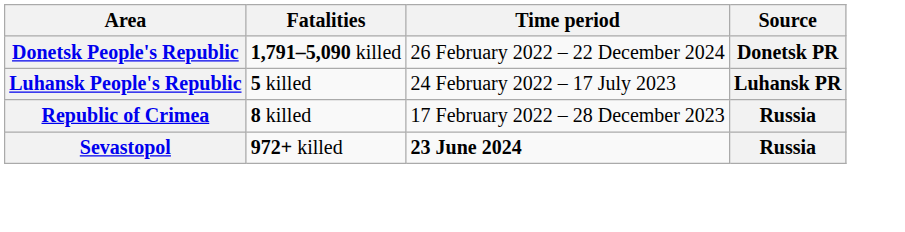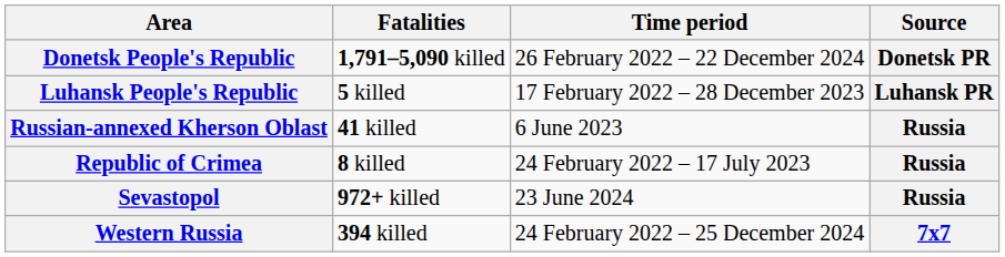Luhansk People's Republic | Time period: 24 February 2022 – 17 July 2023 -> 17 February 2022 – 28 December 2023
+ row: Russian-annexed Kherson Oblast | 41 killed | 6 June 2023 | Russia
Republic of Crimea | Time period: 17 February 2022 – 28 December 2023 -> 24 February 2022 – 17 July 2023
Sevastopol | Time period: bold -> normal
+ row: Western Russia | 394 killed | 24 February 2022 – 25 December 2024 | 7x7
